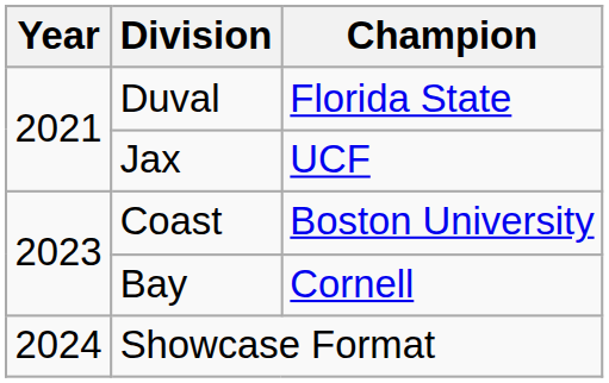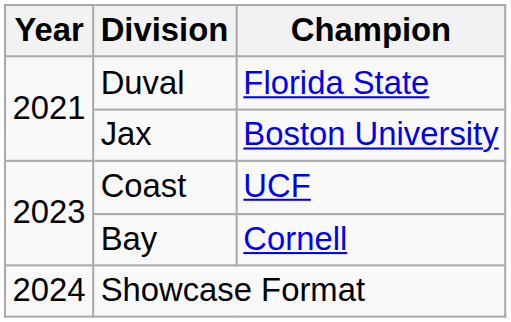Jax | Champion: UCF -> Boston University
Coast | Champion: Boston University -> UCF
